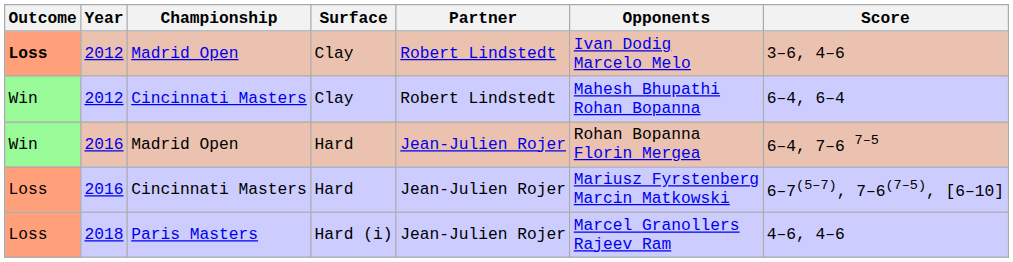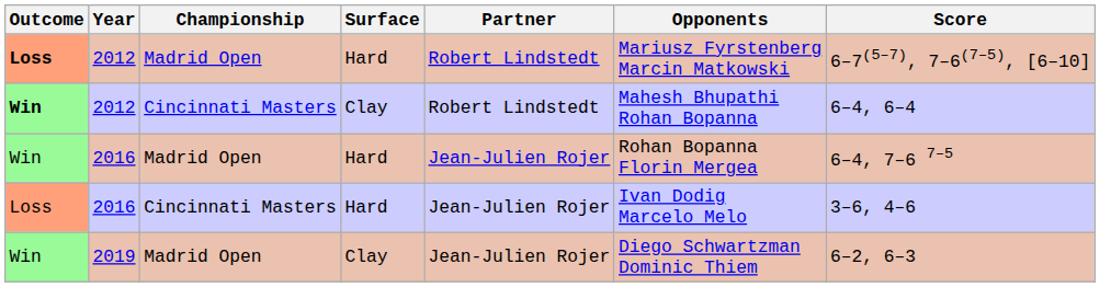2012 / Madrid Open | Surface: Clay -> Hard
2012 / Madrid Open | Opponents: Ivan Dodig Marcelo Melo -> Mariusz Fyrstenberg Marcin Matkowski
2012 / Madrid Open | Score: 3–6, 4–6 -> 6–7(5–7), 7–6(7–5), [6–10]
2012 / Cincinnati Masters | Outcome: normal -> bold
2016 / Cincinnati Masters | Opponents: Mariusz Fyrstenberg Marcin Matkowski -> Ivan Dodig Marcelo Melo
2016 / Cincinnati Masters | Score: 6–7(5–7), 7–6(7–5), [6–10] -> 3–6, 4–6
- row: Loss | 2018 | Paris Masters | Hard (i) | Jean-Julien Rojer | Marcel Granollers Rajeev Ram | 4–6, 4–6
+ row: Win | 2019 | Madrid Open | Clay | Jean-Julien Rojer | Diego Schwartzman Dominic Thiem | 6–2, 6–3
